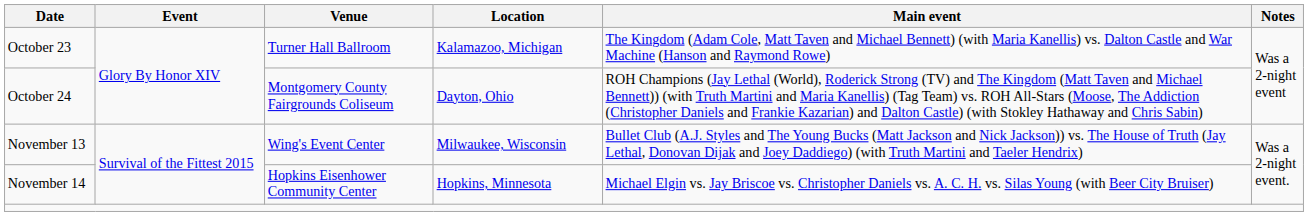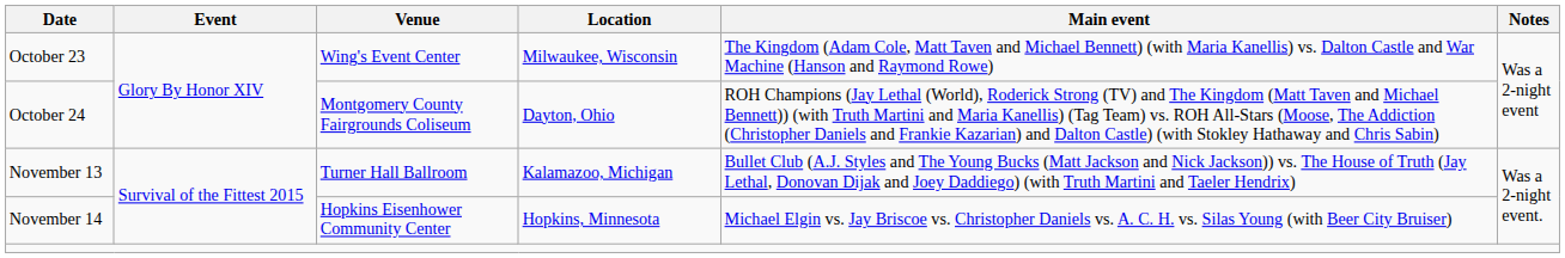October 23 | Venue: Turner Hall Ballroom -> Wing's Event Center
October 23 | Location: Kalamazoo, Michigan -> Milwaukee, Wisconsin
November 13 | Venue: Wing's Event Center -> Turner Hall Ballroom
November 13 | Location: Milwaukee, Wisconsin -> Kalamazoo, Michigan
